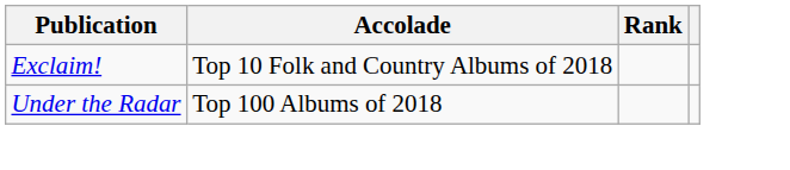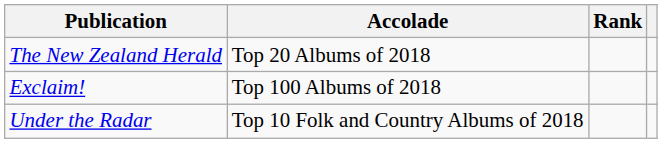+ row: The New Zealand Herald | Top 20 Albums of 2018
Exclaim! | Accolade: Top 10 Folk and Country Albums of 2018 -> Top 100 Albums of 2018
Under the Radar | Accolade: Top 100 Albums of 2018 -> Top 10 Folk and Country Albums of 2018
